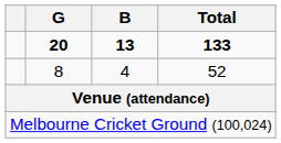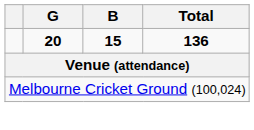20 | B: 13 -> 15
20 | Total: 133 -> 136
- row: 8 | 4 | 52
